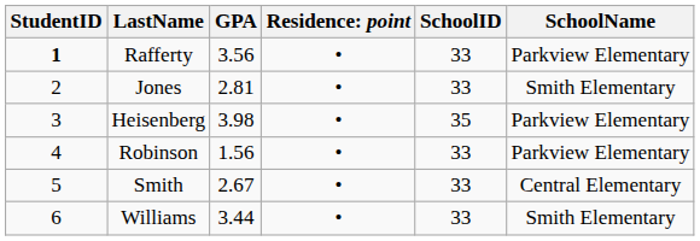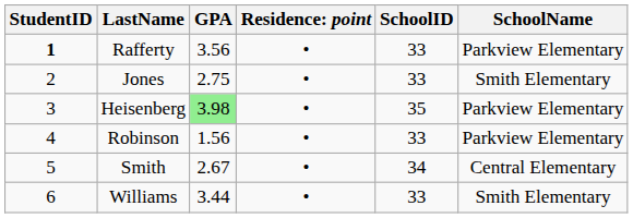Jones | GPA: 2.81 -> 2.75
Heisenberg | GPA: no background -> lightgreen background
Smith | SchoolID: 33 -> 34
